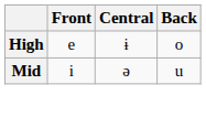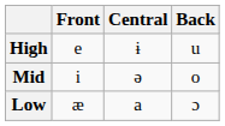High | Back: o -> u
Mid | Back: u -> o
+ row: Low | æ | a | ɔ
